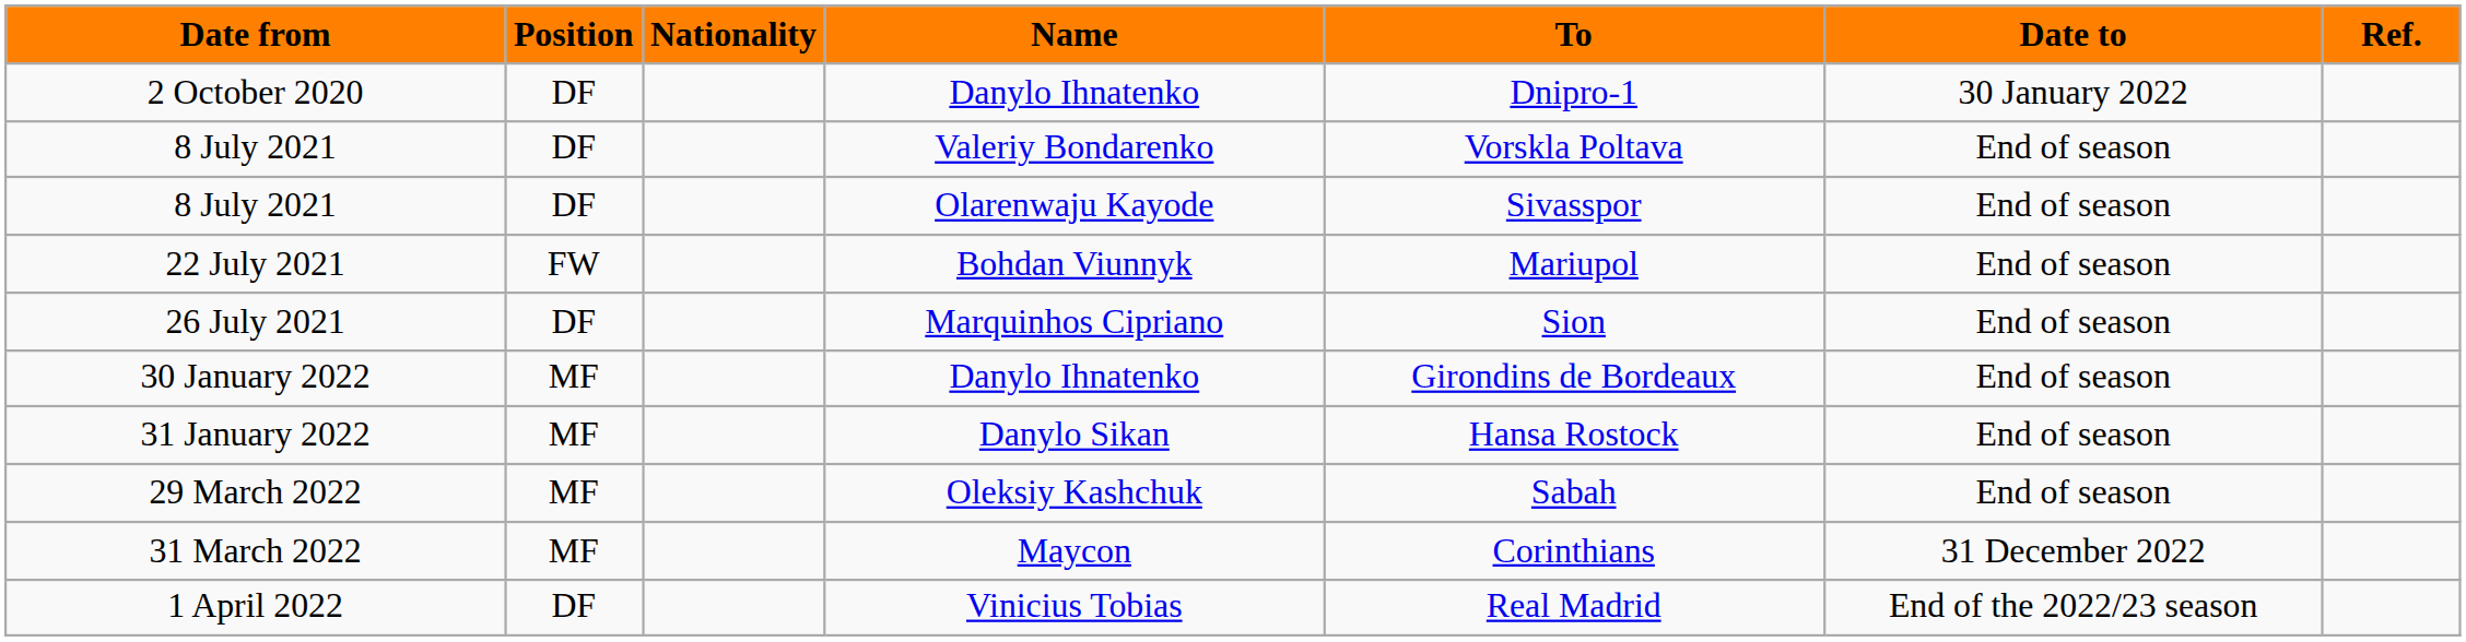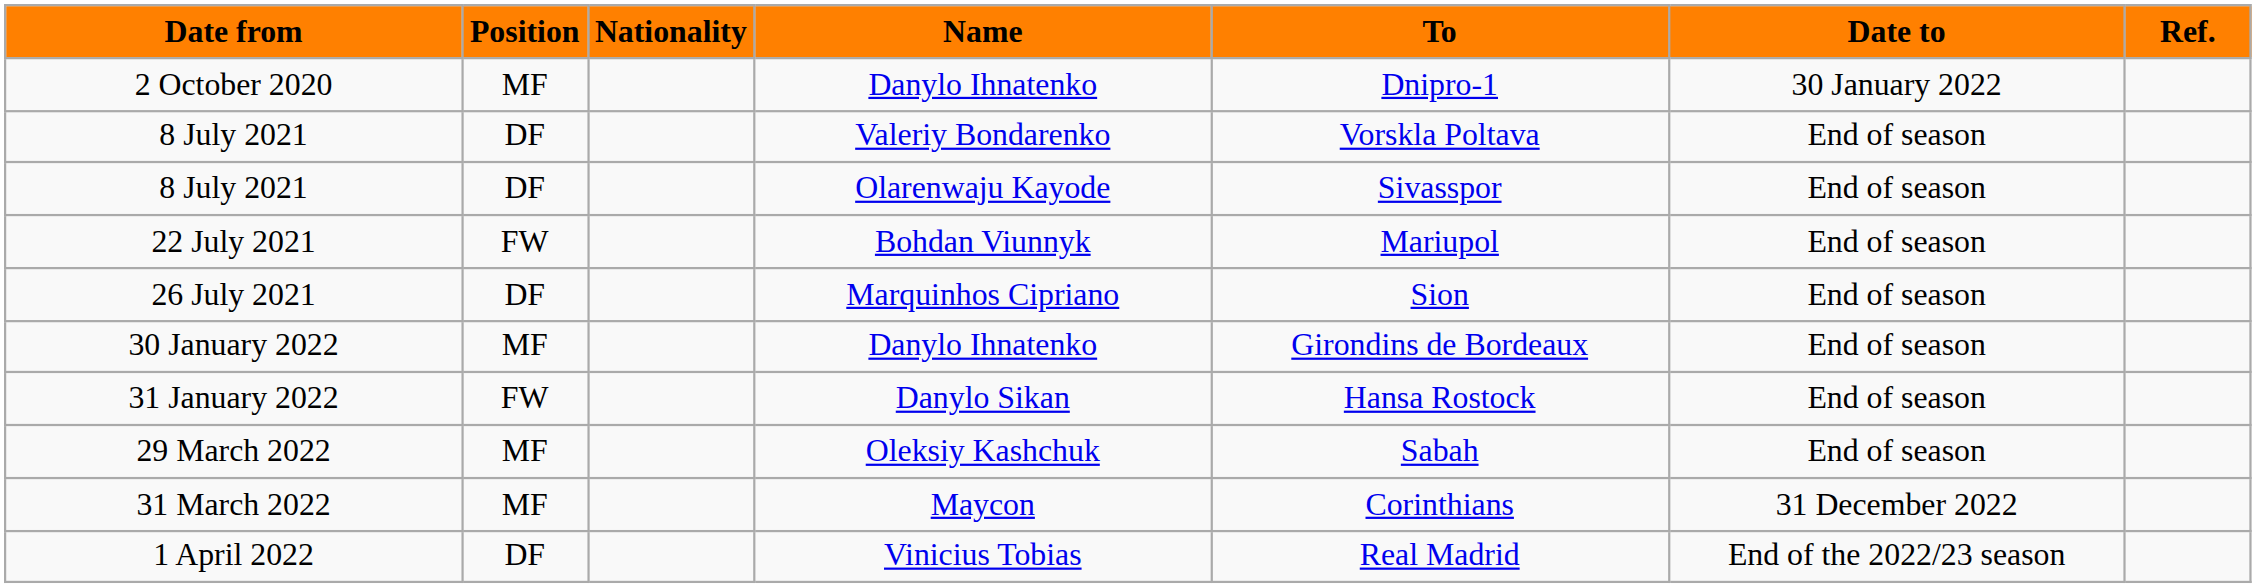2 October 2020 | Position: DF -> MF
31 January 2022 | Position: MF -> FW
